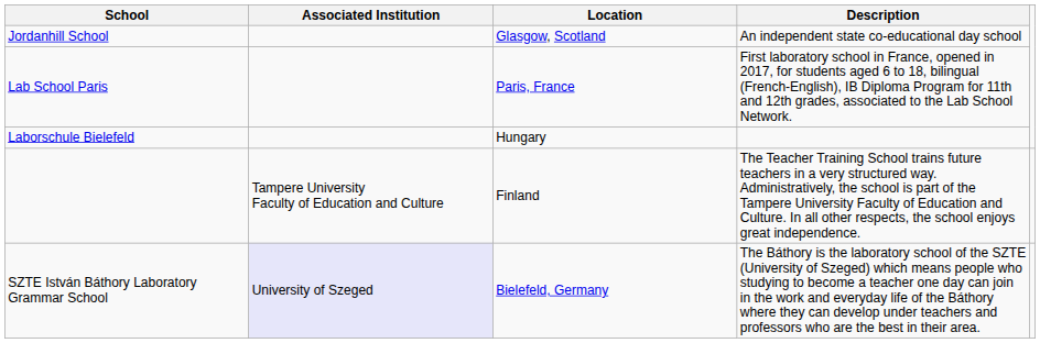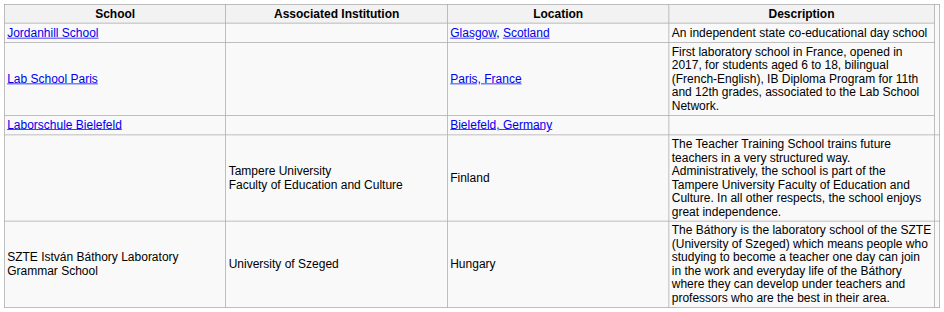Laborschule Bielefeld | Location: Hungary -> Bielefeld, Germany
SZTE István Báthory Laboratory Grammar School | Associated Institution: lavender background -> no background
SZTE István Báthory Laboratory Grammar School | Location: Bielefeld, Germany -> Hungary
